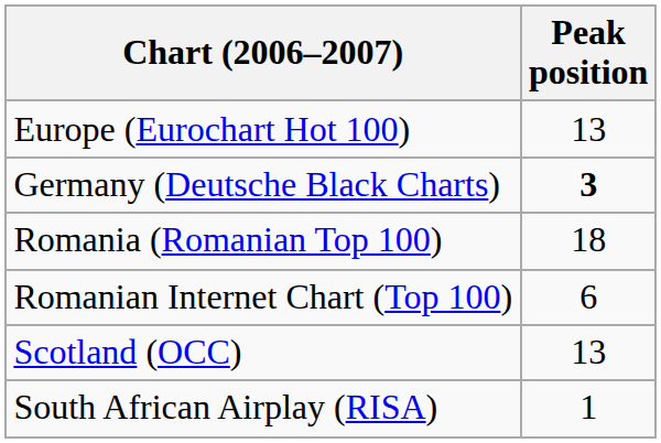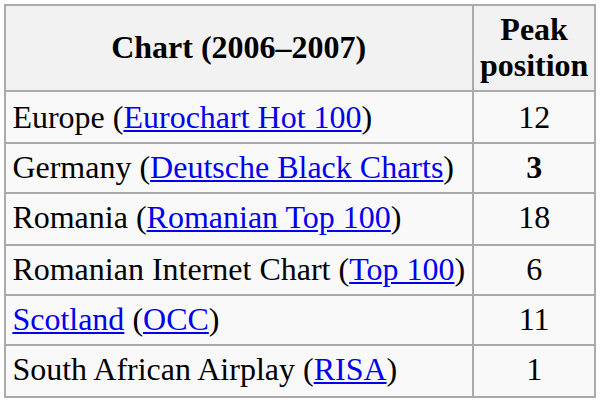Europe (Eurochart Hot 100) | Peak position: 13 -> 12
Scotland (OCC) | Peak position: 13 -> 11
